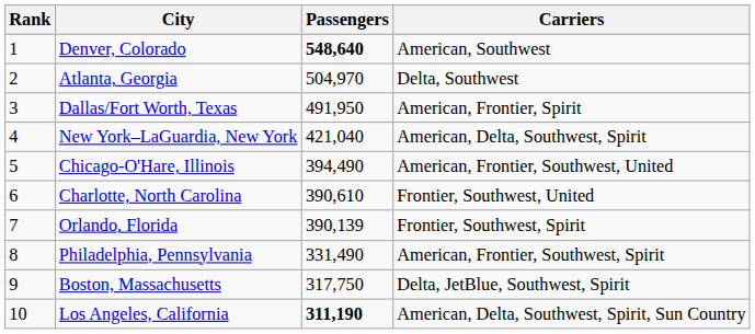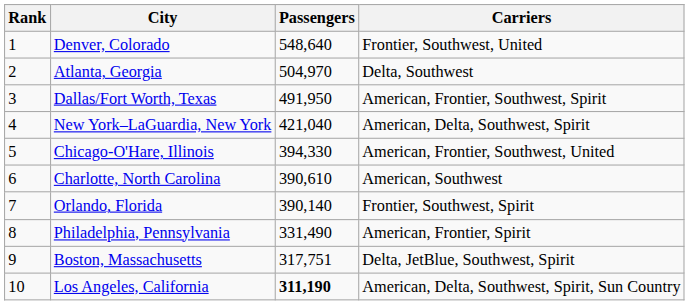Denver, Colorado | Passengers: bold -> normal
Denver, Colorado | Carriers: American, Southwest -> Frontier, Southwest, United
Dallas/Fort Worth, Texas | Carriers: American, Frontier, Spirit -> American, Frontier, Southwest, Spirit
Chicago-O'Hare, Illinois | Passengers: 394,490 -> 394,330
Charlotte, North Carolina | Carriers: Frontier, Southwest, United -> American, Southwest
Orlando, Florida | Passengers: 390,139 -> 390,140
Philadelphia, Pennsylvania | Carriers: American, Frontier, Southwest, Spirit -> American, Frontier, Spirit
Boston, Massachusetts | Passengers: 317,750 -> 317,751
